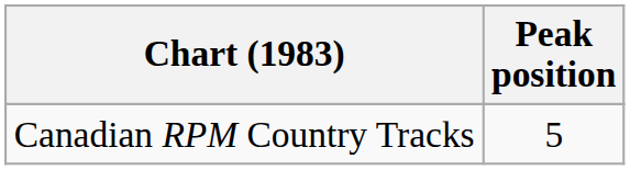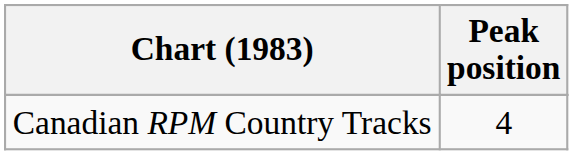Canadian RPM Country Tracks | Peak position: 5 -> 4
